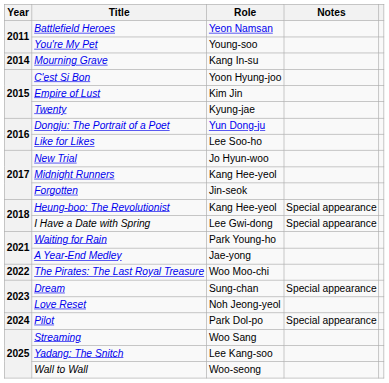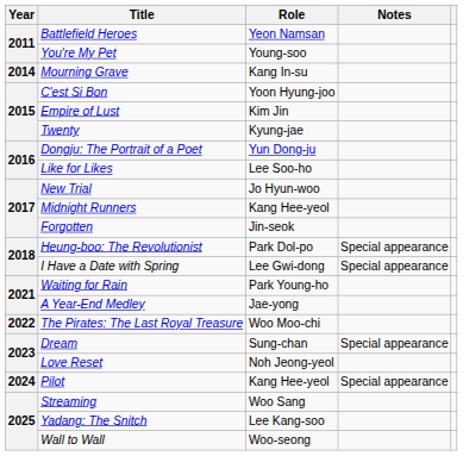Heung-boo: The Revolutionist | Role: Kang Hee-yeol -> Park Dol-po
Pilot | Role: Park Dol-po -> Kang Hee-yeol
